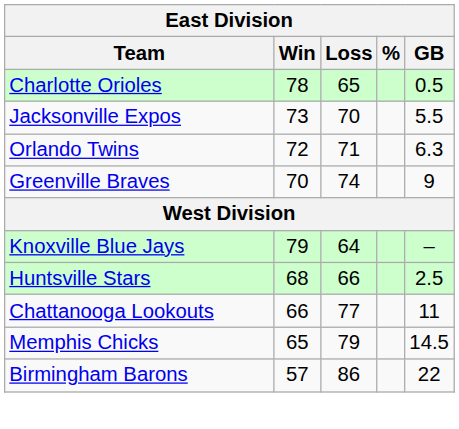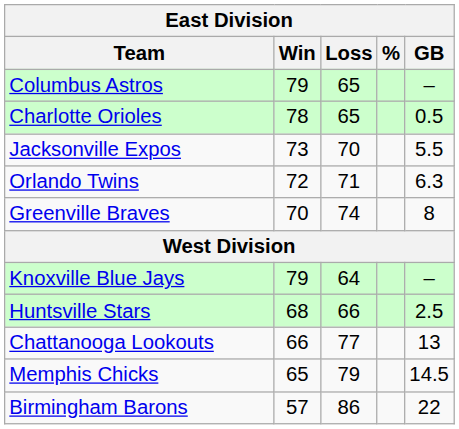+ row: Columbus Astros | 79 | 65 | –
Greenville Braves | GB: 9 -> 8
Chattanooga Lookouts | GB: 11 -> 13
